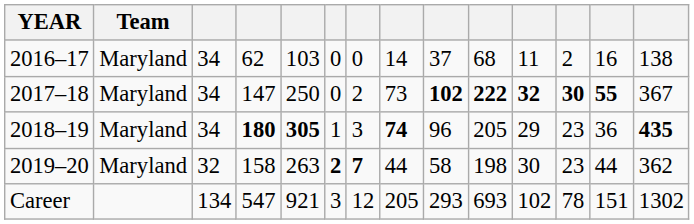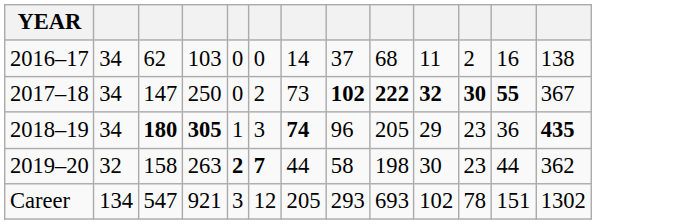- column: Team | Maryland | Maryland | Maryland | Maryland
